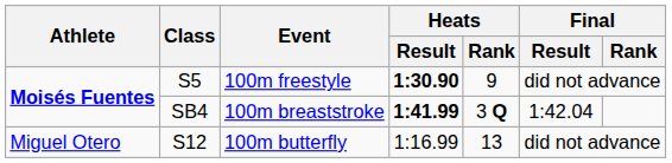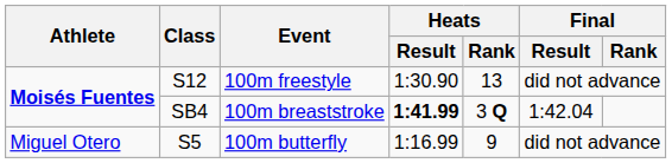100m freestyle | Class: S5 -> S12
100m freestyle | Heats / Result: bold -> normal
100m freestyle | Heats / Rank: 9 -> 13
100m butterfly | Class: S12 -> S5
100m butterfly | Heats / Rank: 13 -> 9
